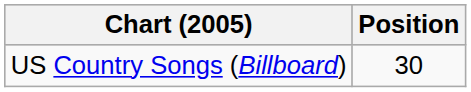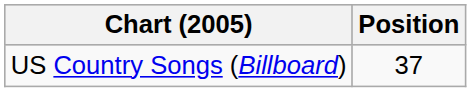US Country Songs (Billboard) | Position: 30 -> 37
